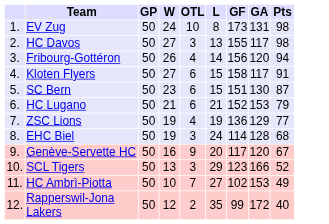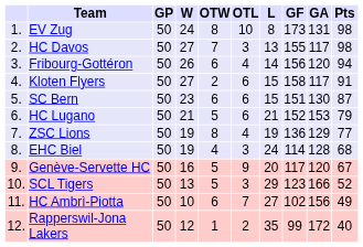+ column: OTW | 8 | 7 | 6 | 2 | 6 | 5 | 8 | 4 | 5 | 5 | 6 | 1
HC Ambrì-Piotta | GA: 153 -> 156
